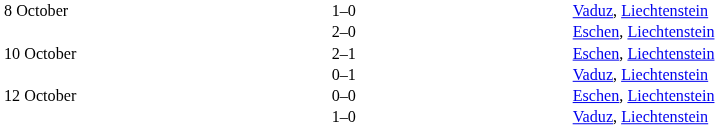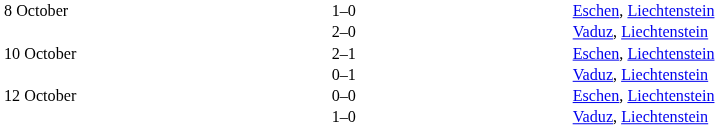8 October / 1–0 | column 5: Vaduz, Liechtenstein -> Eschen, Liechtenstein
2–0 | column 5: Eschen, Liechtenstein -> Vaduz, Liechtenstein
